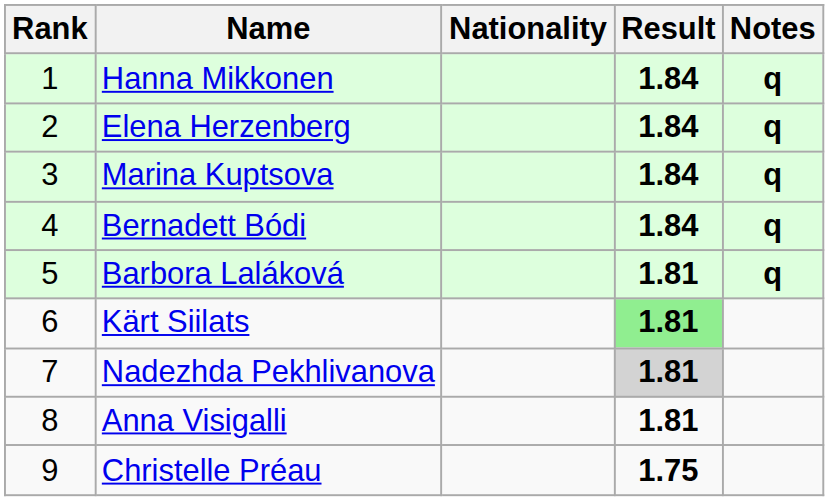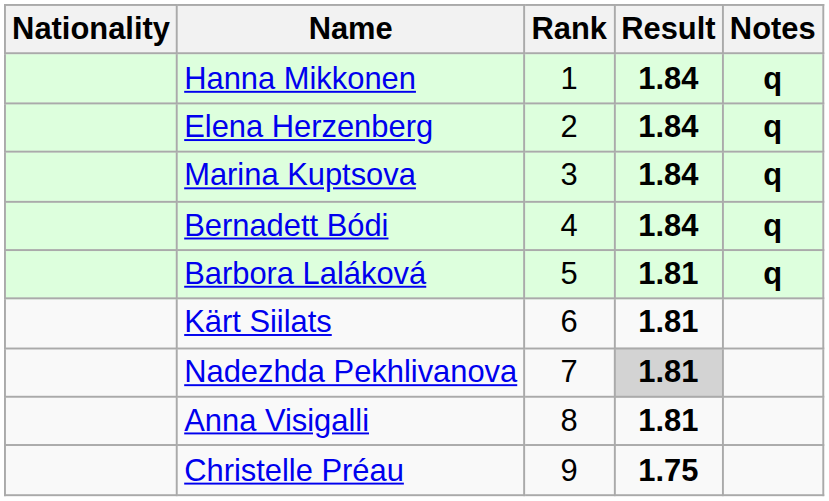columns swapped: Rank <-> Nationality
Kärt Siilats | Result: lightgreen background -> no background
